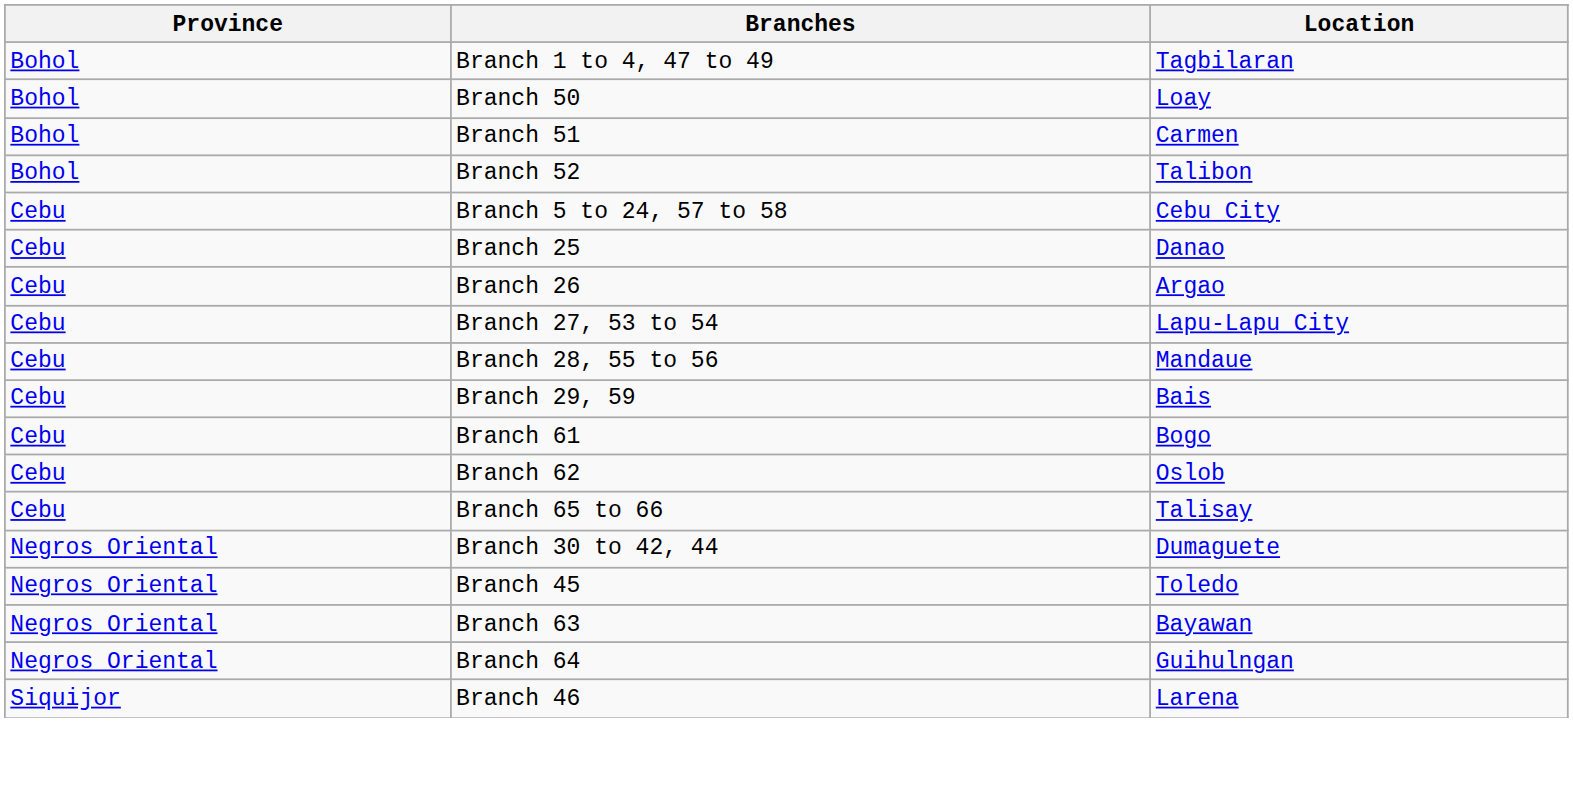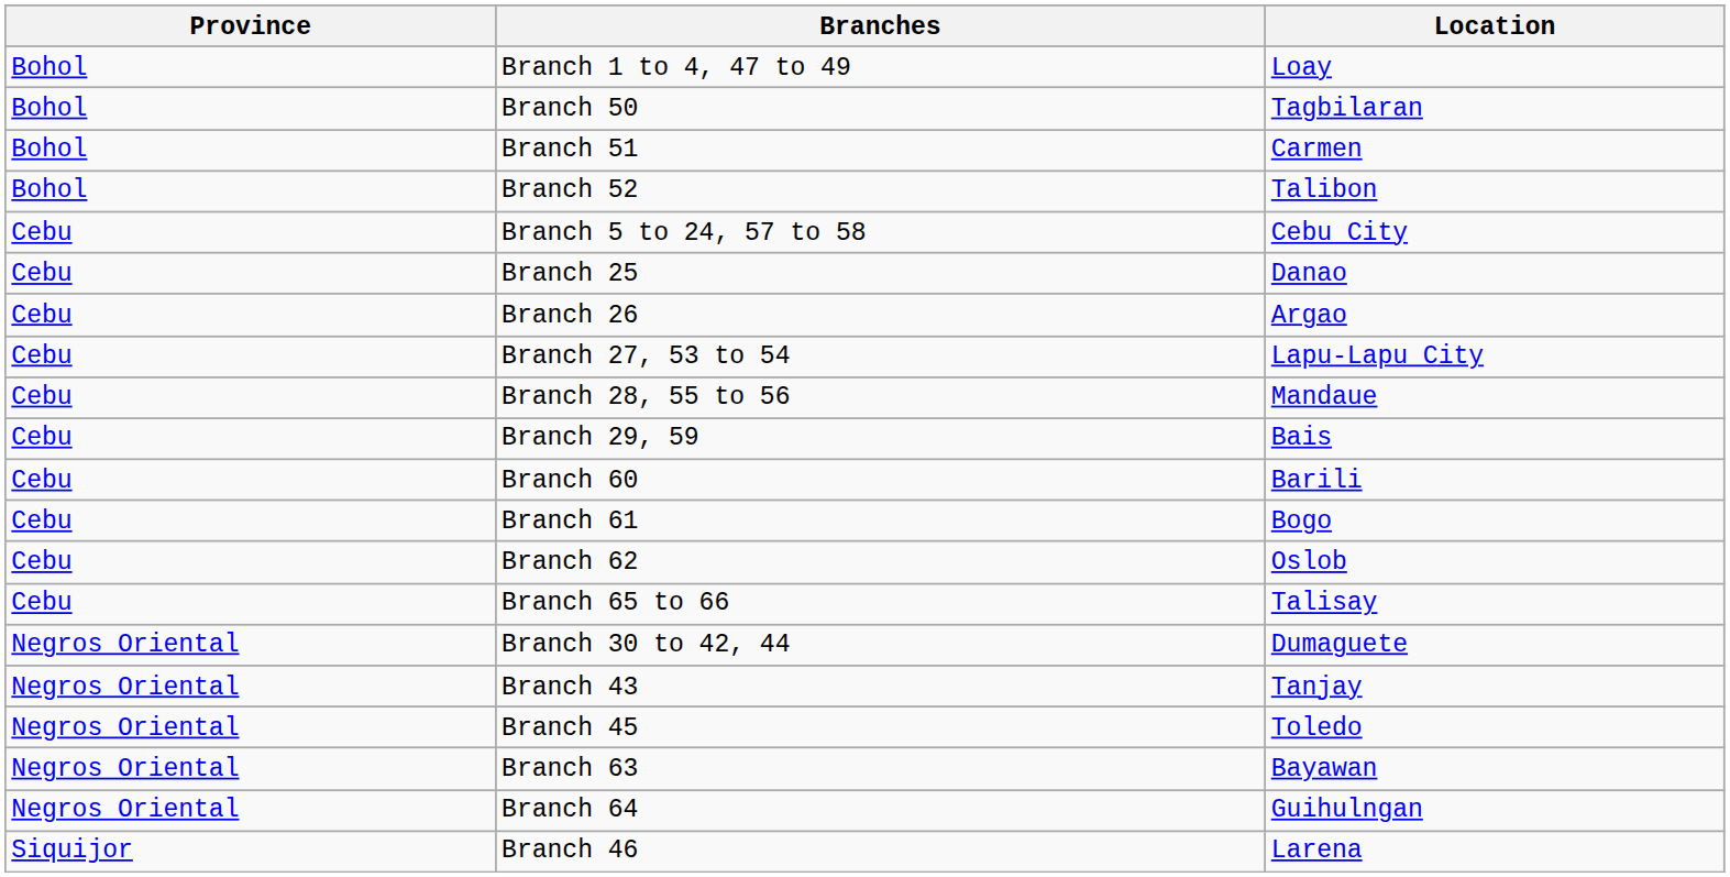Branch 1 to 4, 47 to 49 | Location: Tagbilaran -> Loay
Branch 50 | Location: Loay -> Tagbilaran
+ row: Cebu | Branch 60 | Barili
+ row: Negros Oriental | Branch 43 | Tanjay
